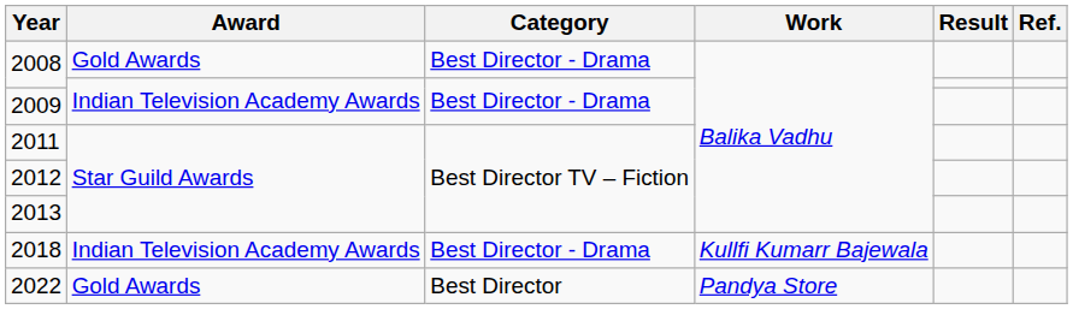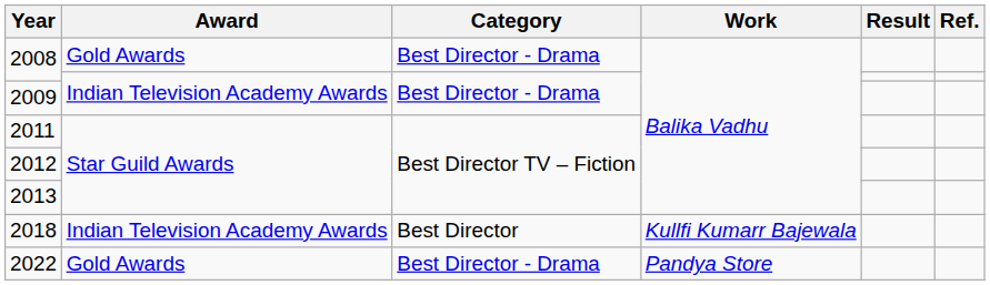2018 | Category: Best Director - Drama -> Best Director
2022 | Category: Best Director -> Best Director - Drama
